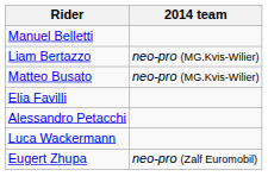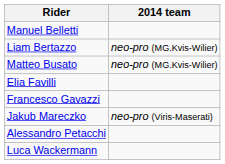+ row: Francesco Gavazzi
+ row: Jakub Mareczko | neo-pro (Viris-Maserati)
- row: Eugert Zhupa | neo-pro (Zalf Euromobil)
